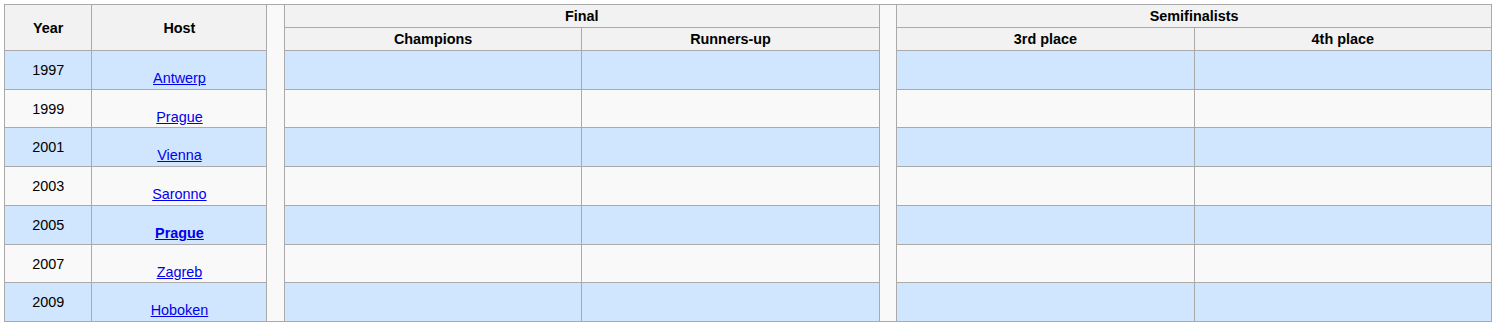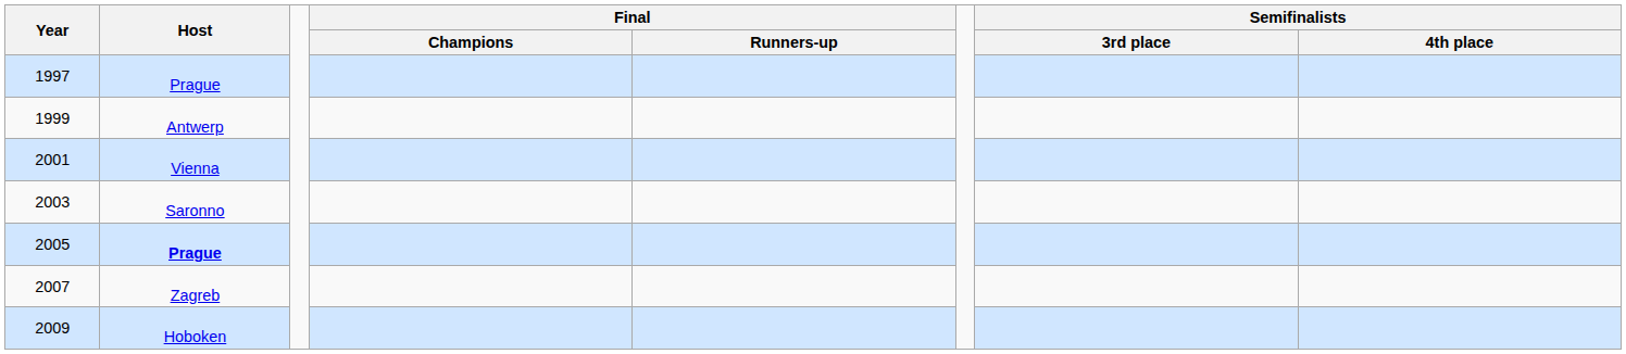1997 | Host: Antwerp -> Prague
1999 | Host: Prague -> Antwerp
